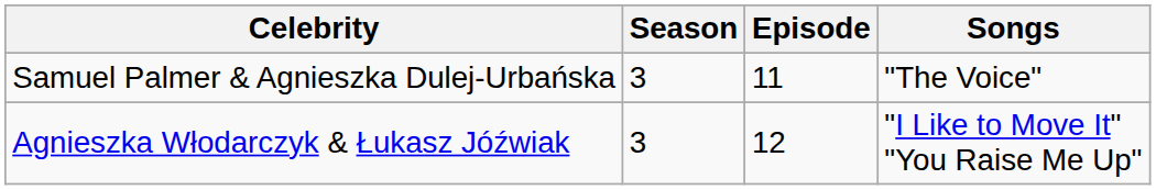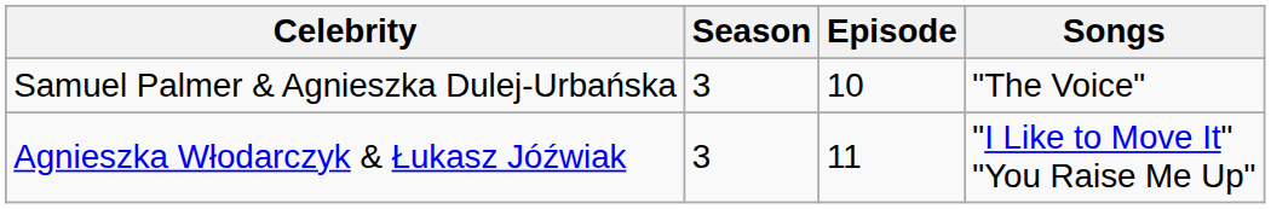Samuel Palmer & Agnieszka Dulej-Urbańska | Episode: 11 -> 10
Agnieszka Włodarczyk & Łukasz Jóźwiak | Episode: 12 -> 11
